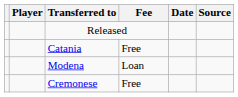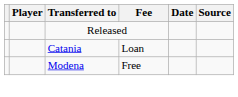Catania | Fee: Free -> Loan
Modena | Fee: Loan -> Free
- row: Cremonese | Free
